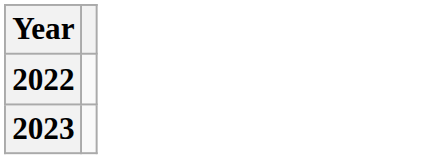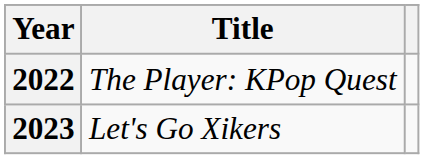+ column: Title | The Player: KPop Quest | Let's Go Xikers
